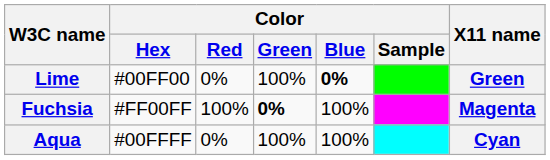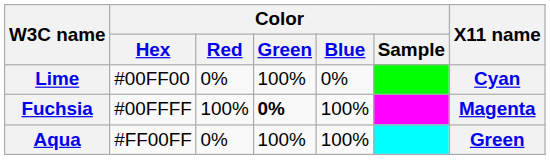Lime | Color / Blue: bold -> normal
Lime | X11 name: Green -> Cyan
Fuchsia | Color / Hex: #FF00FF -> #00FFFF
Aqua | Color / Hex: #00FFFF -> #FF00FF
Aqua | X11 name: Cyan -> Green
